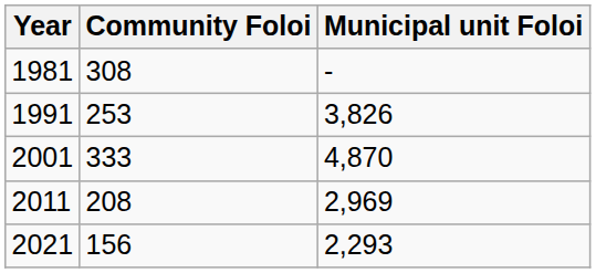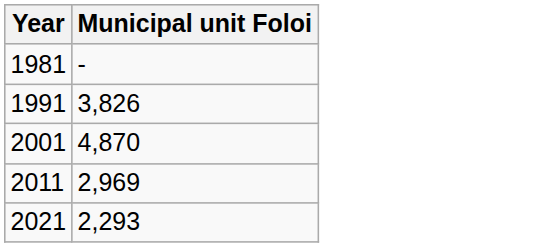- column: Community Foloi | 308 | 253 | 333 | 208 | 156
